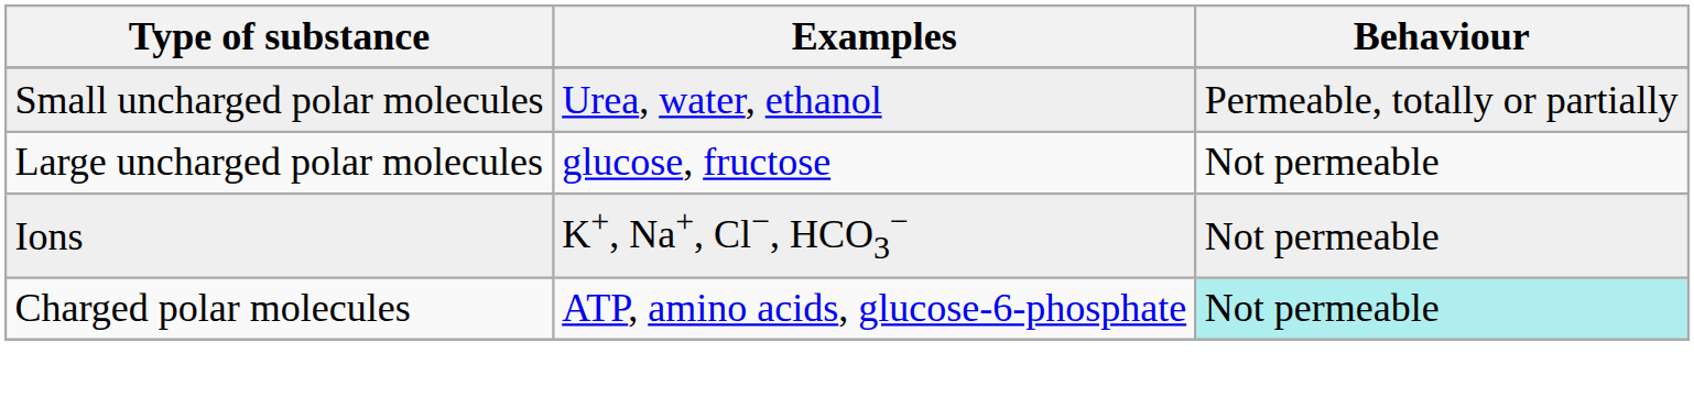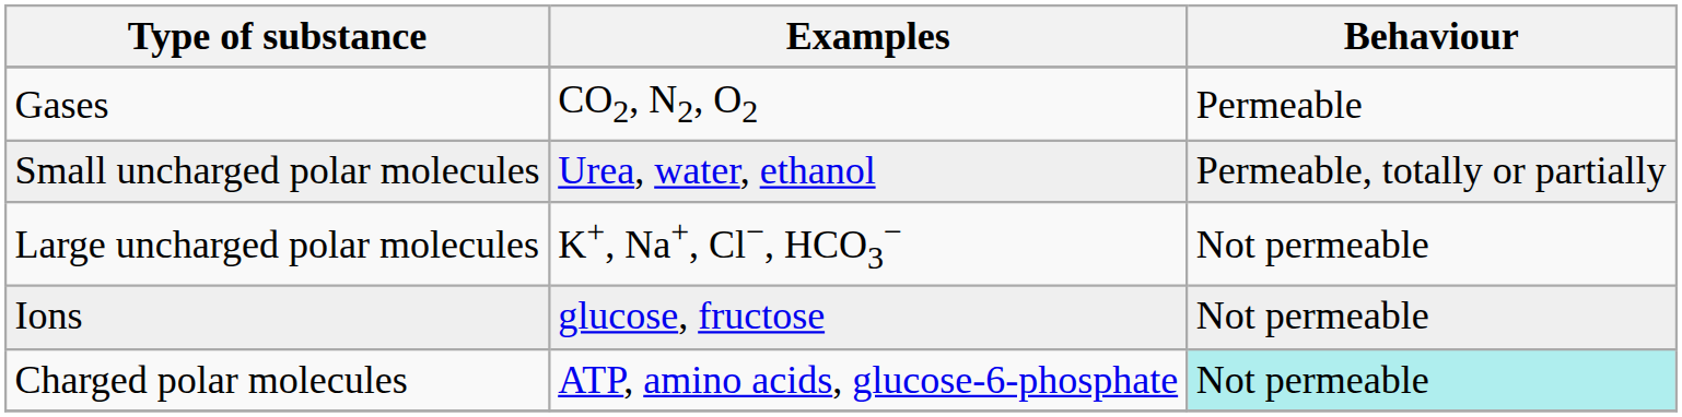+ row: Gases | CO2, N2, O2 | Permeable
Large uncharged polar molecules | Examples: glucose, fructose -> K+, Na+, Cl−, HCO3−
Ions | Examples: K+, Na+, Cl−, HCO3− -> glucose, fructose
